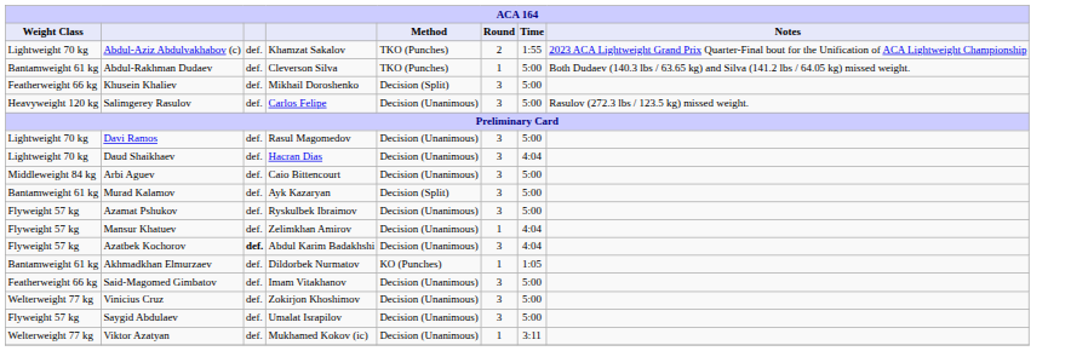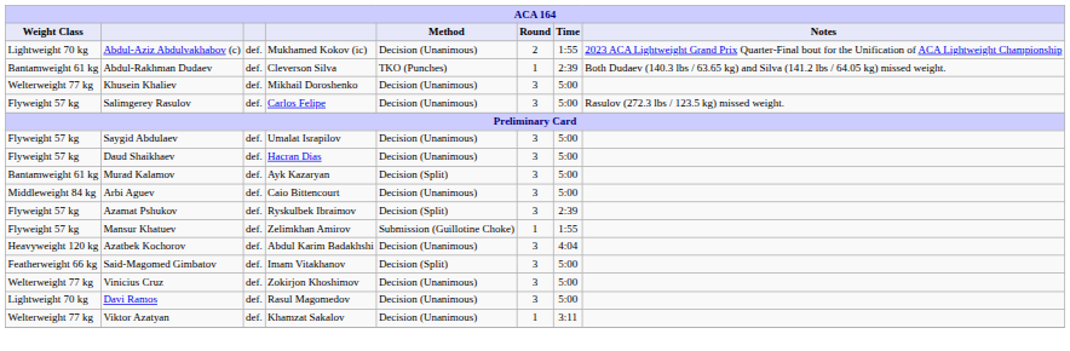Abdul-Aziz Abdulvakhabov (c) | column 4: Khamzat Sakalov -> Mukhamed Kokov (ic)
Abdul-Aziz Abdulvakhabov (c) | Method: TKO (Punches) -> Decision (Unanimous)
Abdul-Rakhman Dudaev | Time: 5:00 -> 2:39
Khusein Khaliev | Weight Class: Featherweight 66 kg -> Welterweight 77 kg
Khusein Khaliev | Method: Decision (Split) -> Decision (Unanimous)
Salimgerey Rasulov | Weight Class: Heavyweight 120 kg -> Flyweight 57 kg
rows swapped: Davi Ramos <-> Saygid Abdulaev
Daud Shaikhaev | Weight Class: Lightweight 70 kg -> Flyweight 57 kg
Daud Shaikhaev | Time: 4:04 -> 5:00
rows swapped: Murad Kalamov <-> Arbi Aguev
Azamat Pshukov | Method: Decision (Unanimous) -> Decision (Split)
Azamat Pshukov | Time: 5:00 -> 2:39
Mansur Khatuev | Method: Decision (Unanimous) -> Submission (Guillotine Choke)
Mansur Khatuev | Time: 4:04 -> 1:55
Azatbek Kochorov | Weight Class: Flyweight 57 kg -> Heavyweight 120 kg
Azatbek Kochorov | column 3: bold -> normal
- row: Bantamweight 61 kg | Akhmadkhan Elmurzaev | def. | Dildorbek Nurmatov | KO (Punches) | 1 | 1:05
Said-Magomed Gimbatov | Method: Decision (Unanimous) -> Decision (Split)
Viktor Azatyan | column 4: Mukhamed Kokov (ic) -> Khamzat Sakalov
